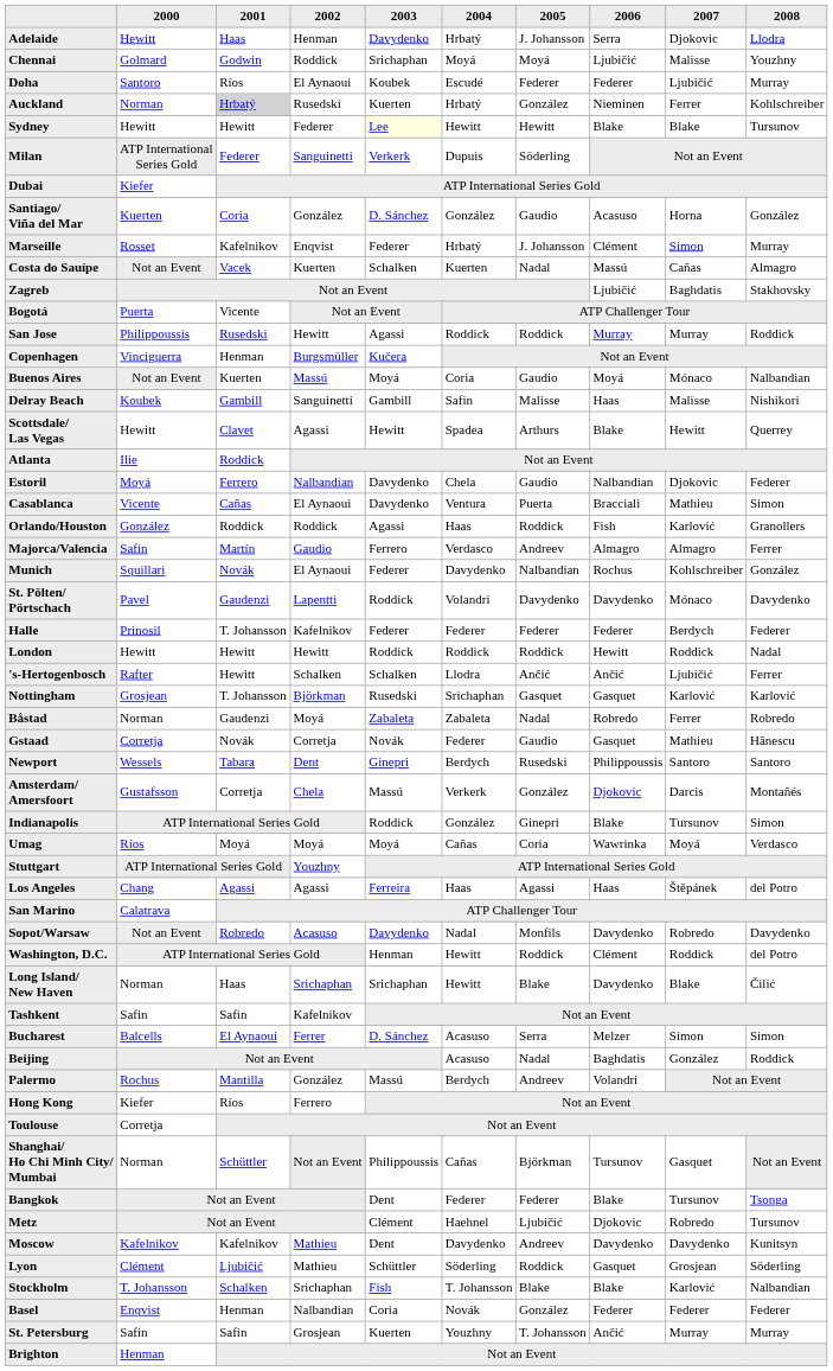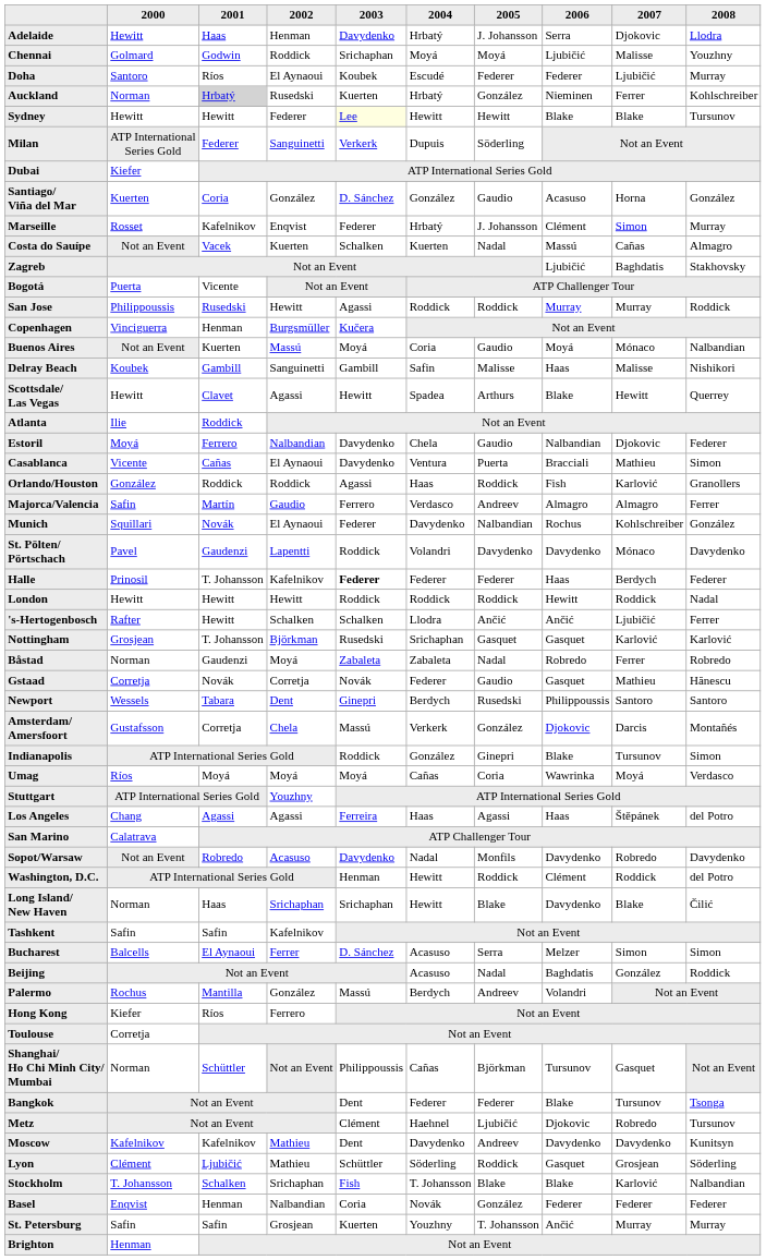Halle | 2003: normal -> bold
Halle | 2006: Federer -> Haas
